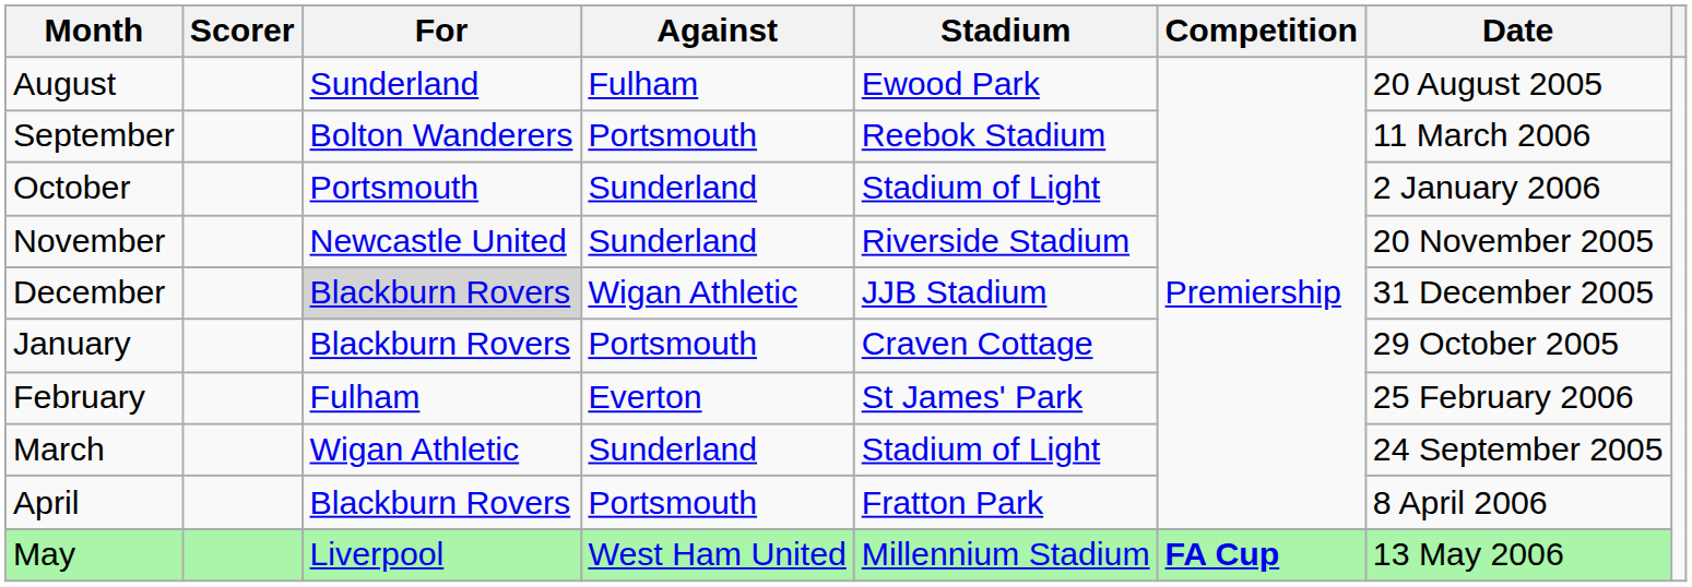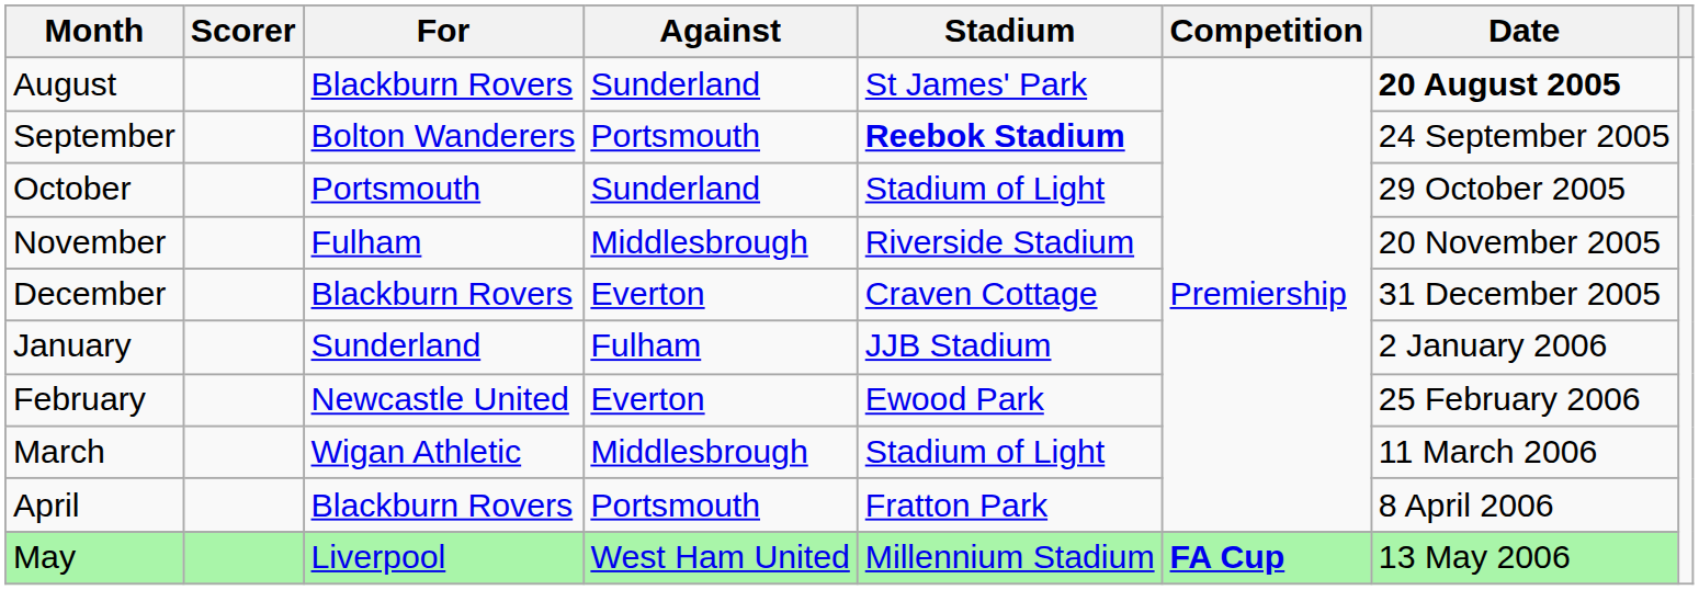August | For: Sunderland -> Blackburn Rovers
August | Against: Fulham -> Sunderland
August | Stadium: Ewood Park -> St James' Park
August | Date: normal -> bold
September | Stadium: normal -> bold
September | Date: 11 March 2006 -> 24 September 2005
October | Date: 2 January 2006 -> 29 October 2005
November | For: Newcastle United -> Fulham
November | Against: Sunderland -> Middlesbrough
December | For: lightgrey background -> no background
December | Against: Wigan Athletic -> Everton
December | Stadium: JJB Stadium -> Craven Cottage
January | For: Blackburn Rovers -> Sunderland
January | Against: Portsmouth -> Fulham
January | Stadium: Craven Cottage -> JJB Stadium
January | Date: 29 October 2005 -> 2 January 2006
February | For: Fulham -> Newcastle United
February | Stadium: St James' Park -> Ewood Park
March | Against: Sunderland -> Middlesbrough
March | Date: 24 September 2005 -> 11 March 2006
